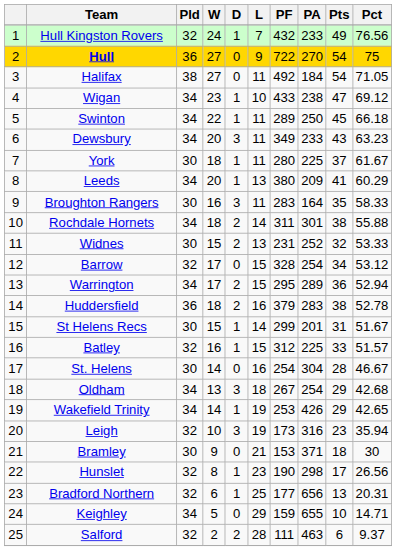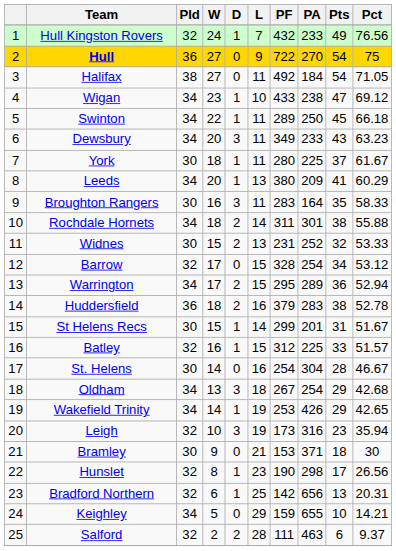Bradford Northern | PF: 177 -> 142
Keighley | Pct: 14.71 -> 14.21
